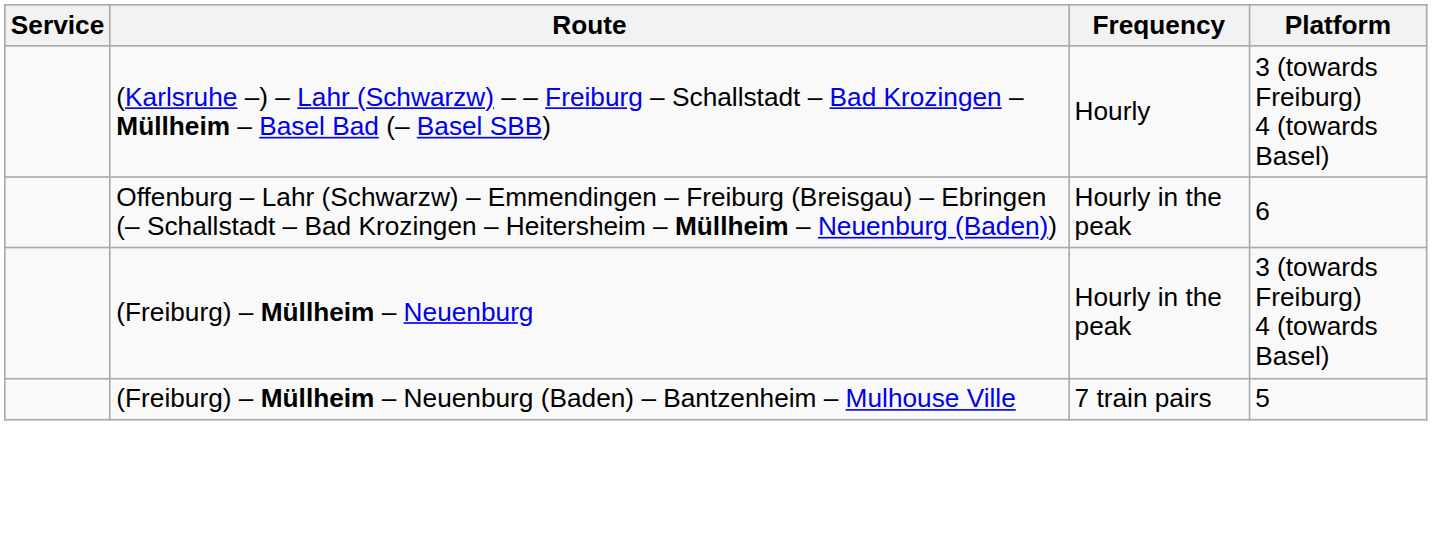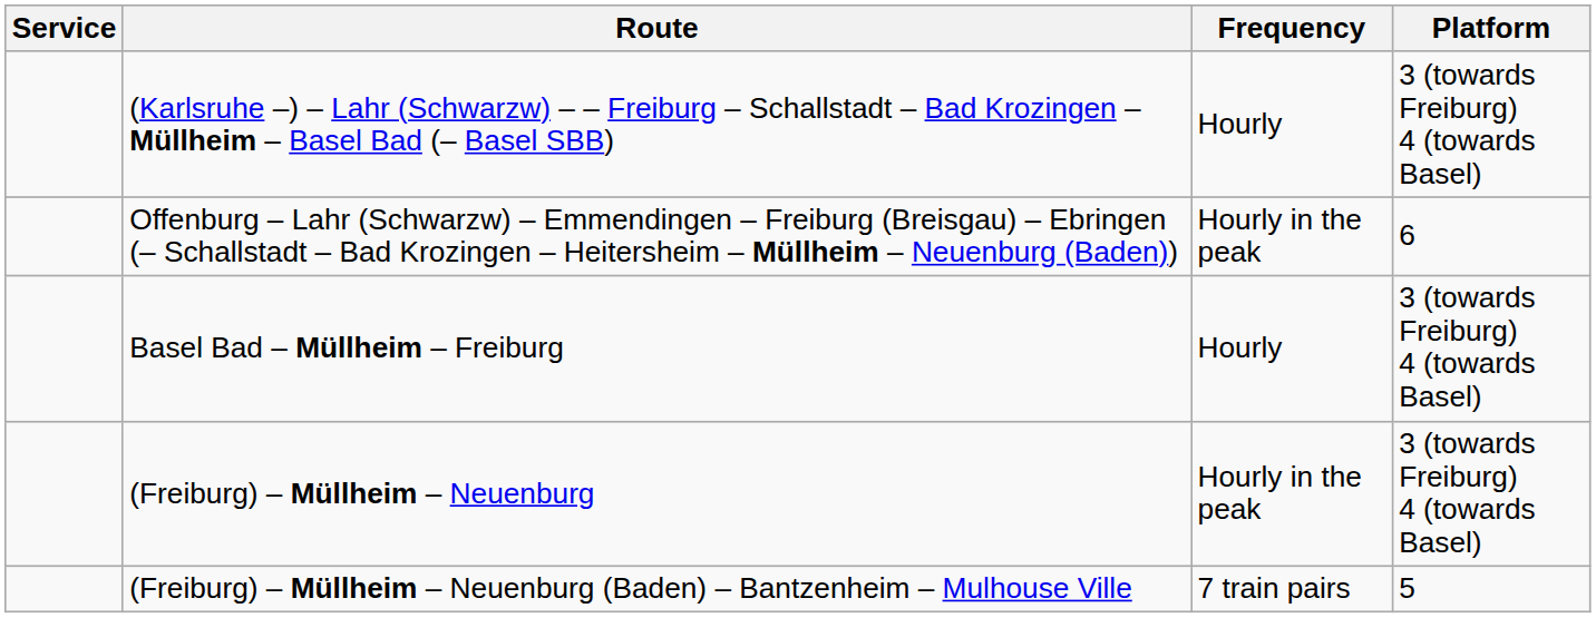+ row: Basel Bad – Müllheim – Freiburg | Hourly | 3 (towards Freiburg) 4 (towards Basel)
